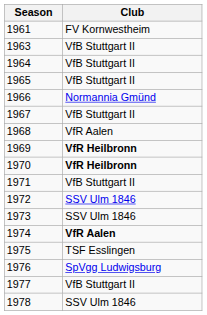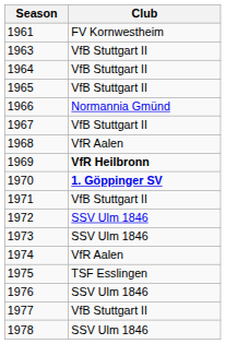1970 | Club: VfR Heilbronn -> 1. Göppinger SV
1974 | Club: bold -> normal
1976 | Club: SpVgg Ludwigsburg -> SSV Ulm 1846
